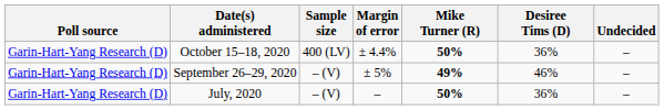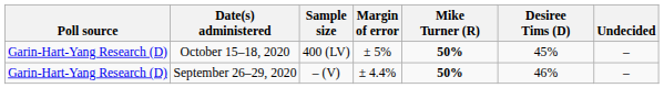October 15–18, 2020 | Margin of error: ± 4.4% -> ± 5%
October 15–18, 2020 | Desiree Tims (D): 36% -> 45%
September 26–29, 2020 | Margin of error: ± 5% -> ± 4.4%
September 26–29, 2020 | Mike Turner (R): 49% -> 50%
- row: Garin-Hart-Yang Research (D) | July, 2020 | – (V) | – | 50% | 36% | –
